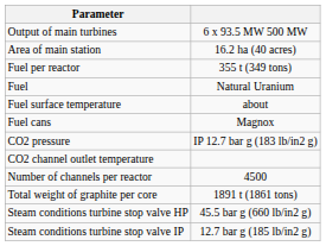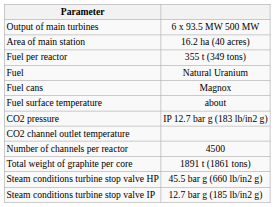rows swapped: Fuel cans <-> Fuel surface temperature
